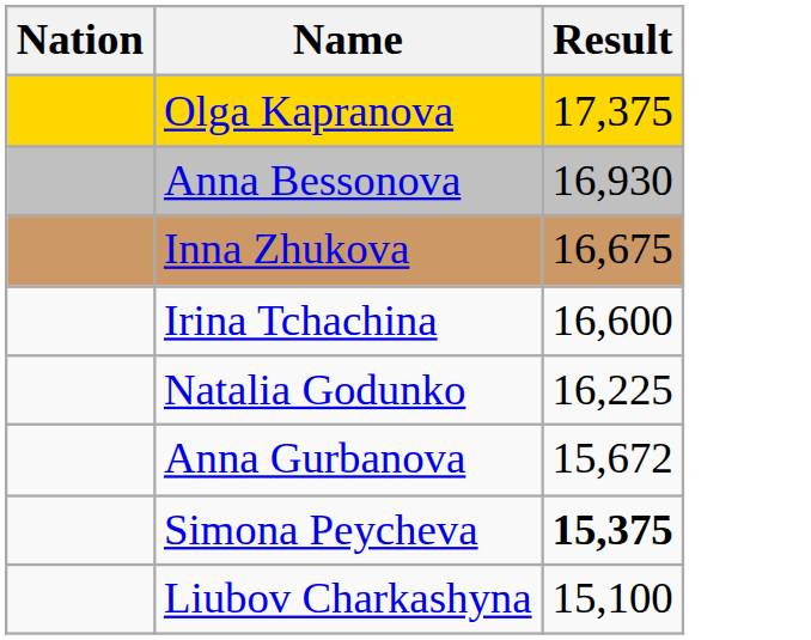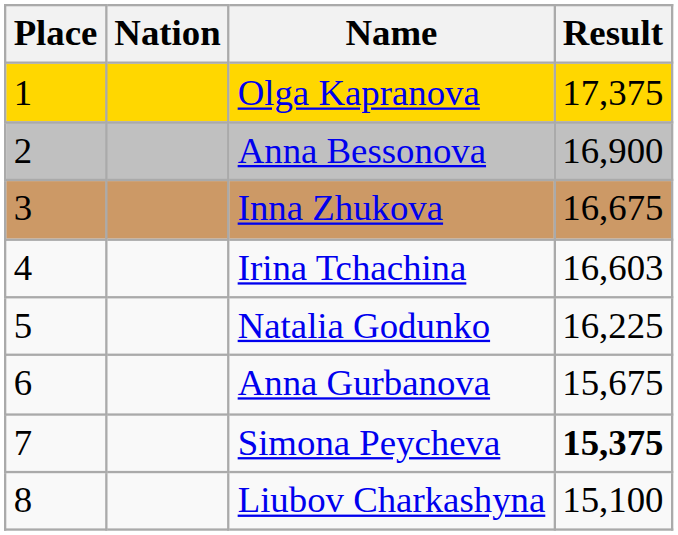+ column: Place | 1 | 2 | 3 | 4 | 5 | 6 | 7 | 8
Anna Bessonova | Result: 16,930 -> 16,900
Irina Tchachina | Result: 16,600 -> 16,603
Anna Gurbanova | Result: 15,672 -> 15,675
